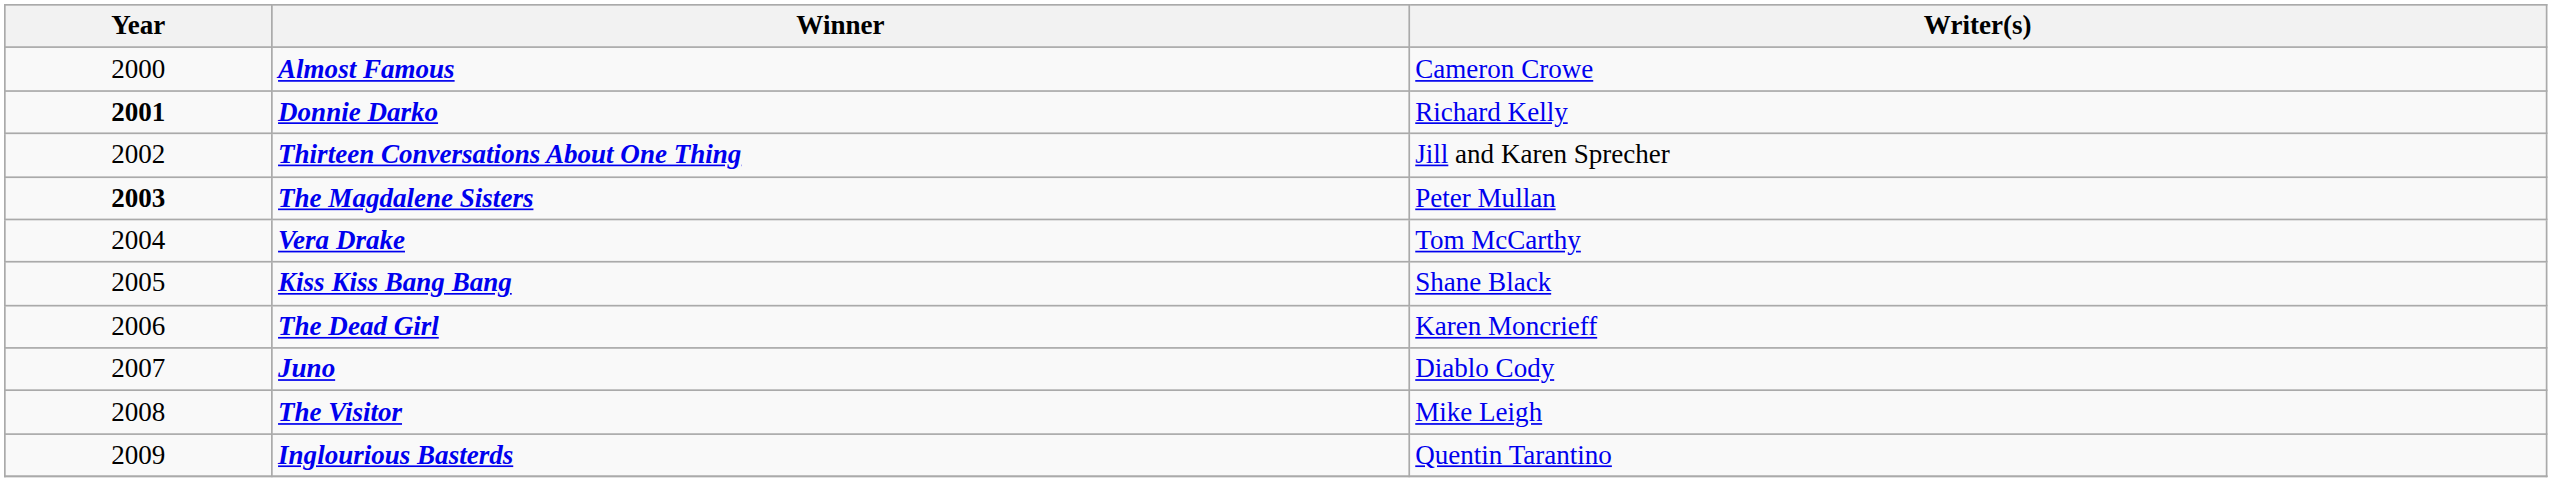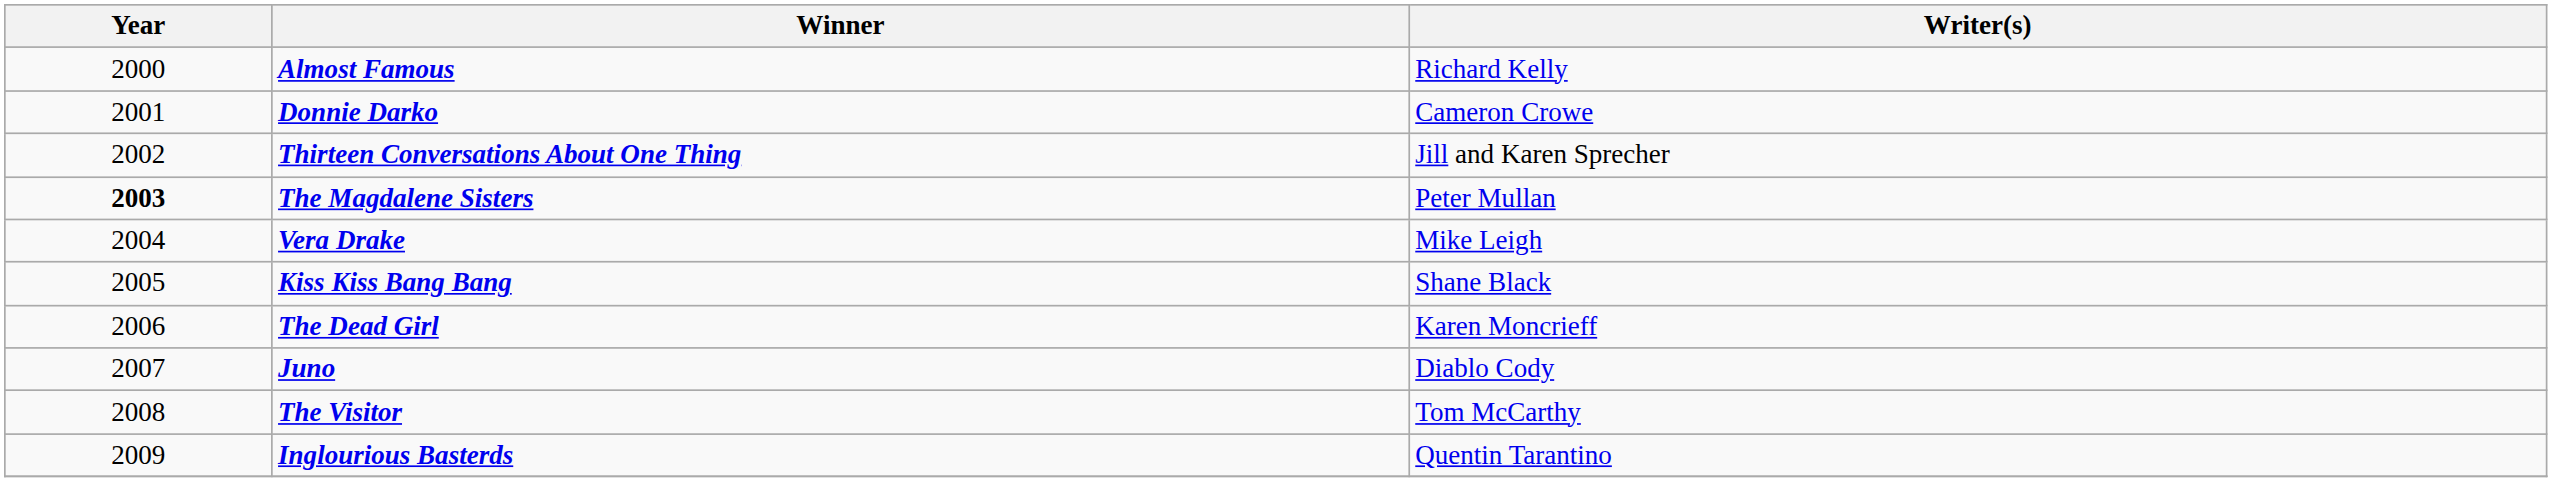Almost Famous | Writer(s): Cameron Crowe -> Richard Kelly
Donnie Darko | Year: bold -> normal
Donnie Darko | Writer(s): Richard Kelly -> Cameron Crowe
Vera Drake | Writer(s): Tom McCarthy -> Mike Leigh
The Visitor | Writer(s): Mike Leigh -> Tom McCarthy
